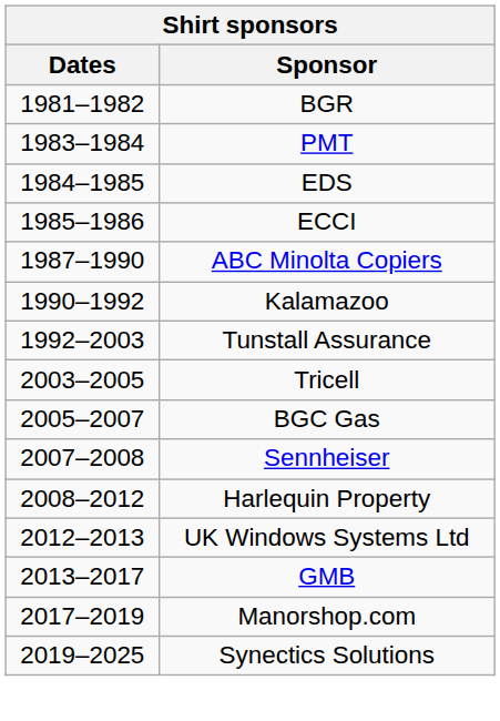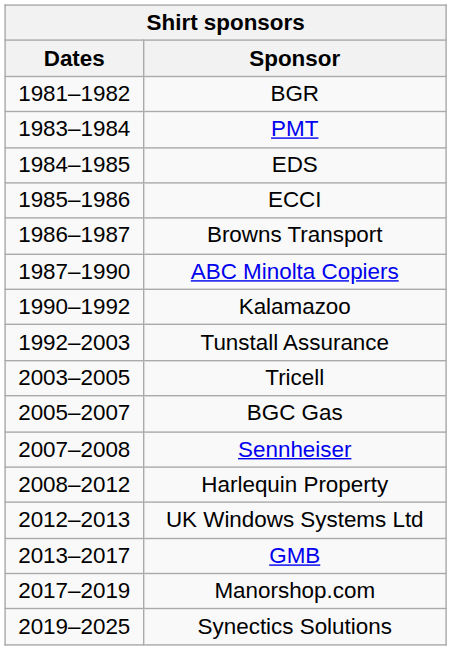+ row: 1986–1987 | Browns Transport
